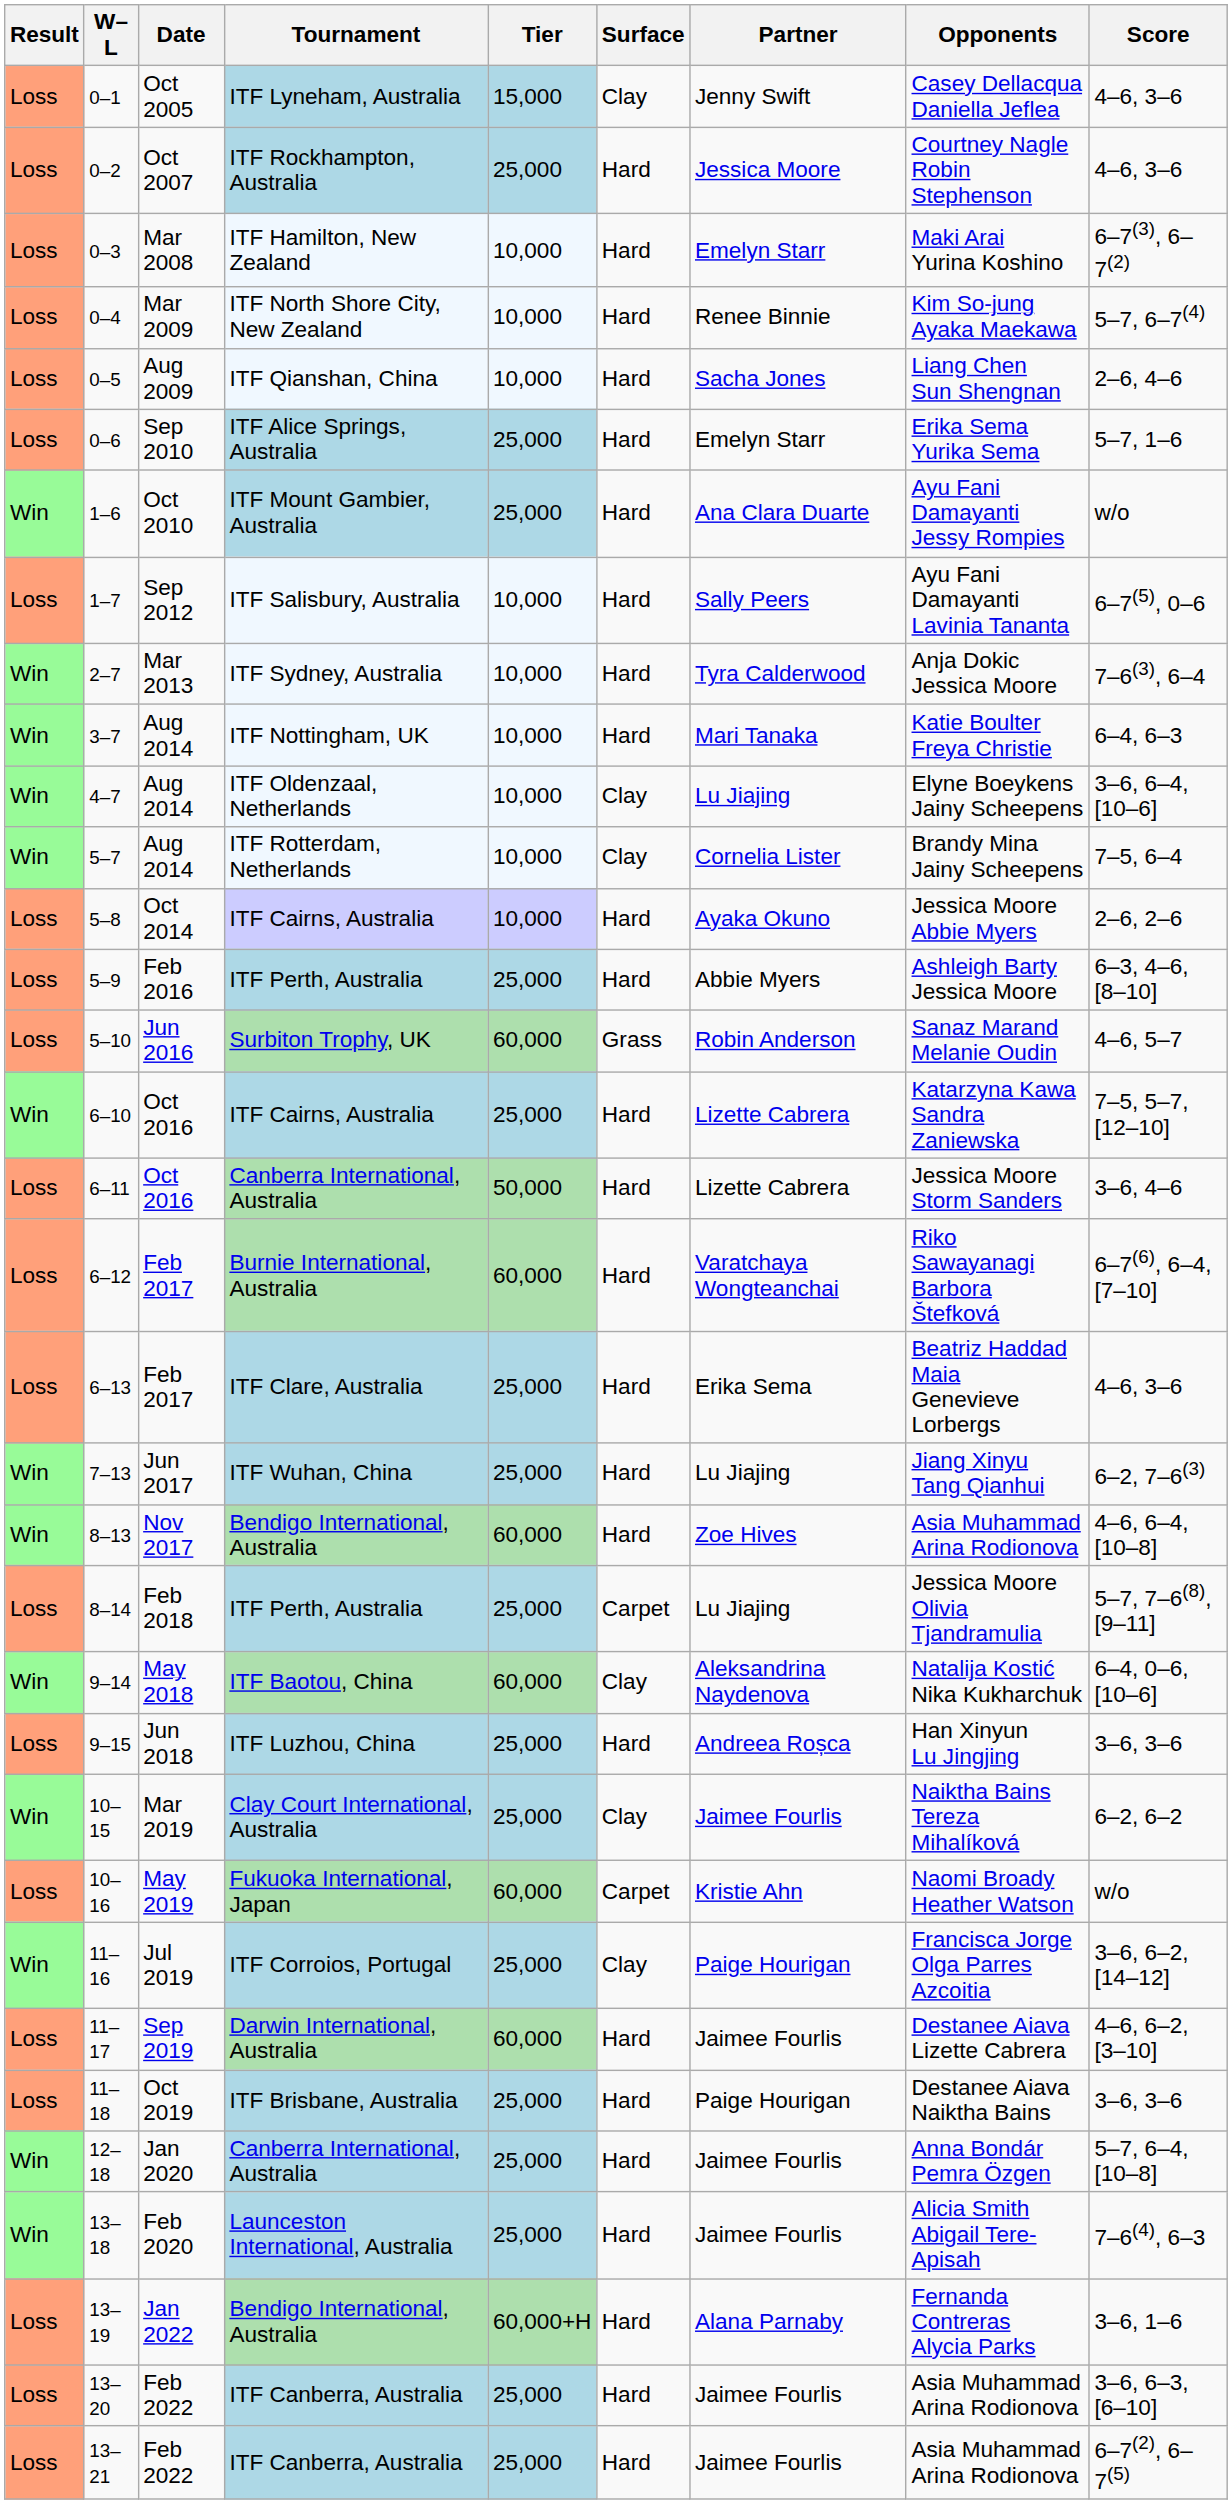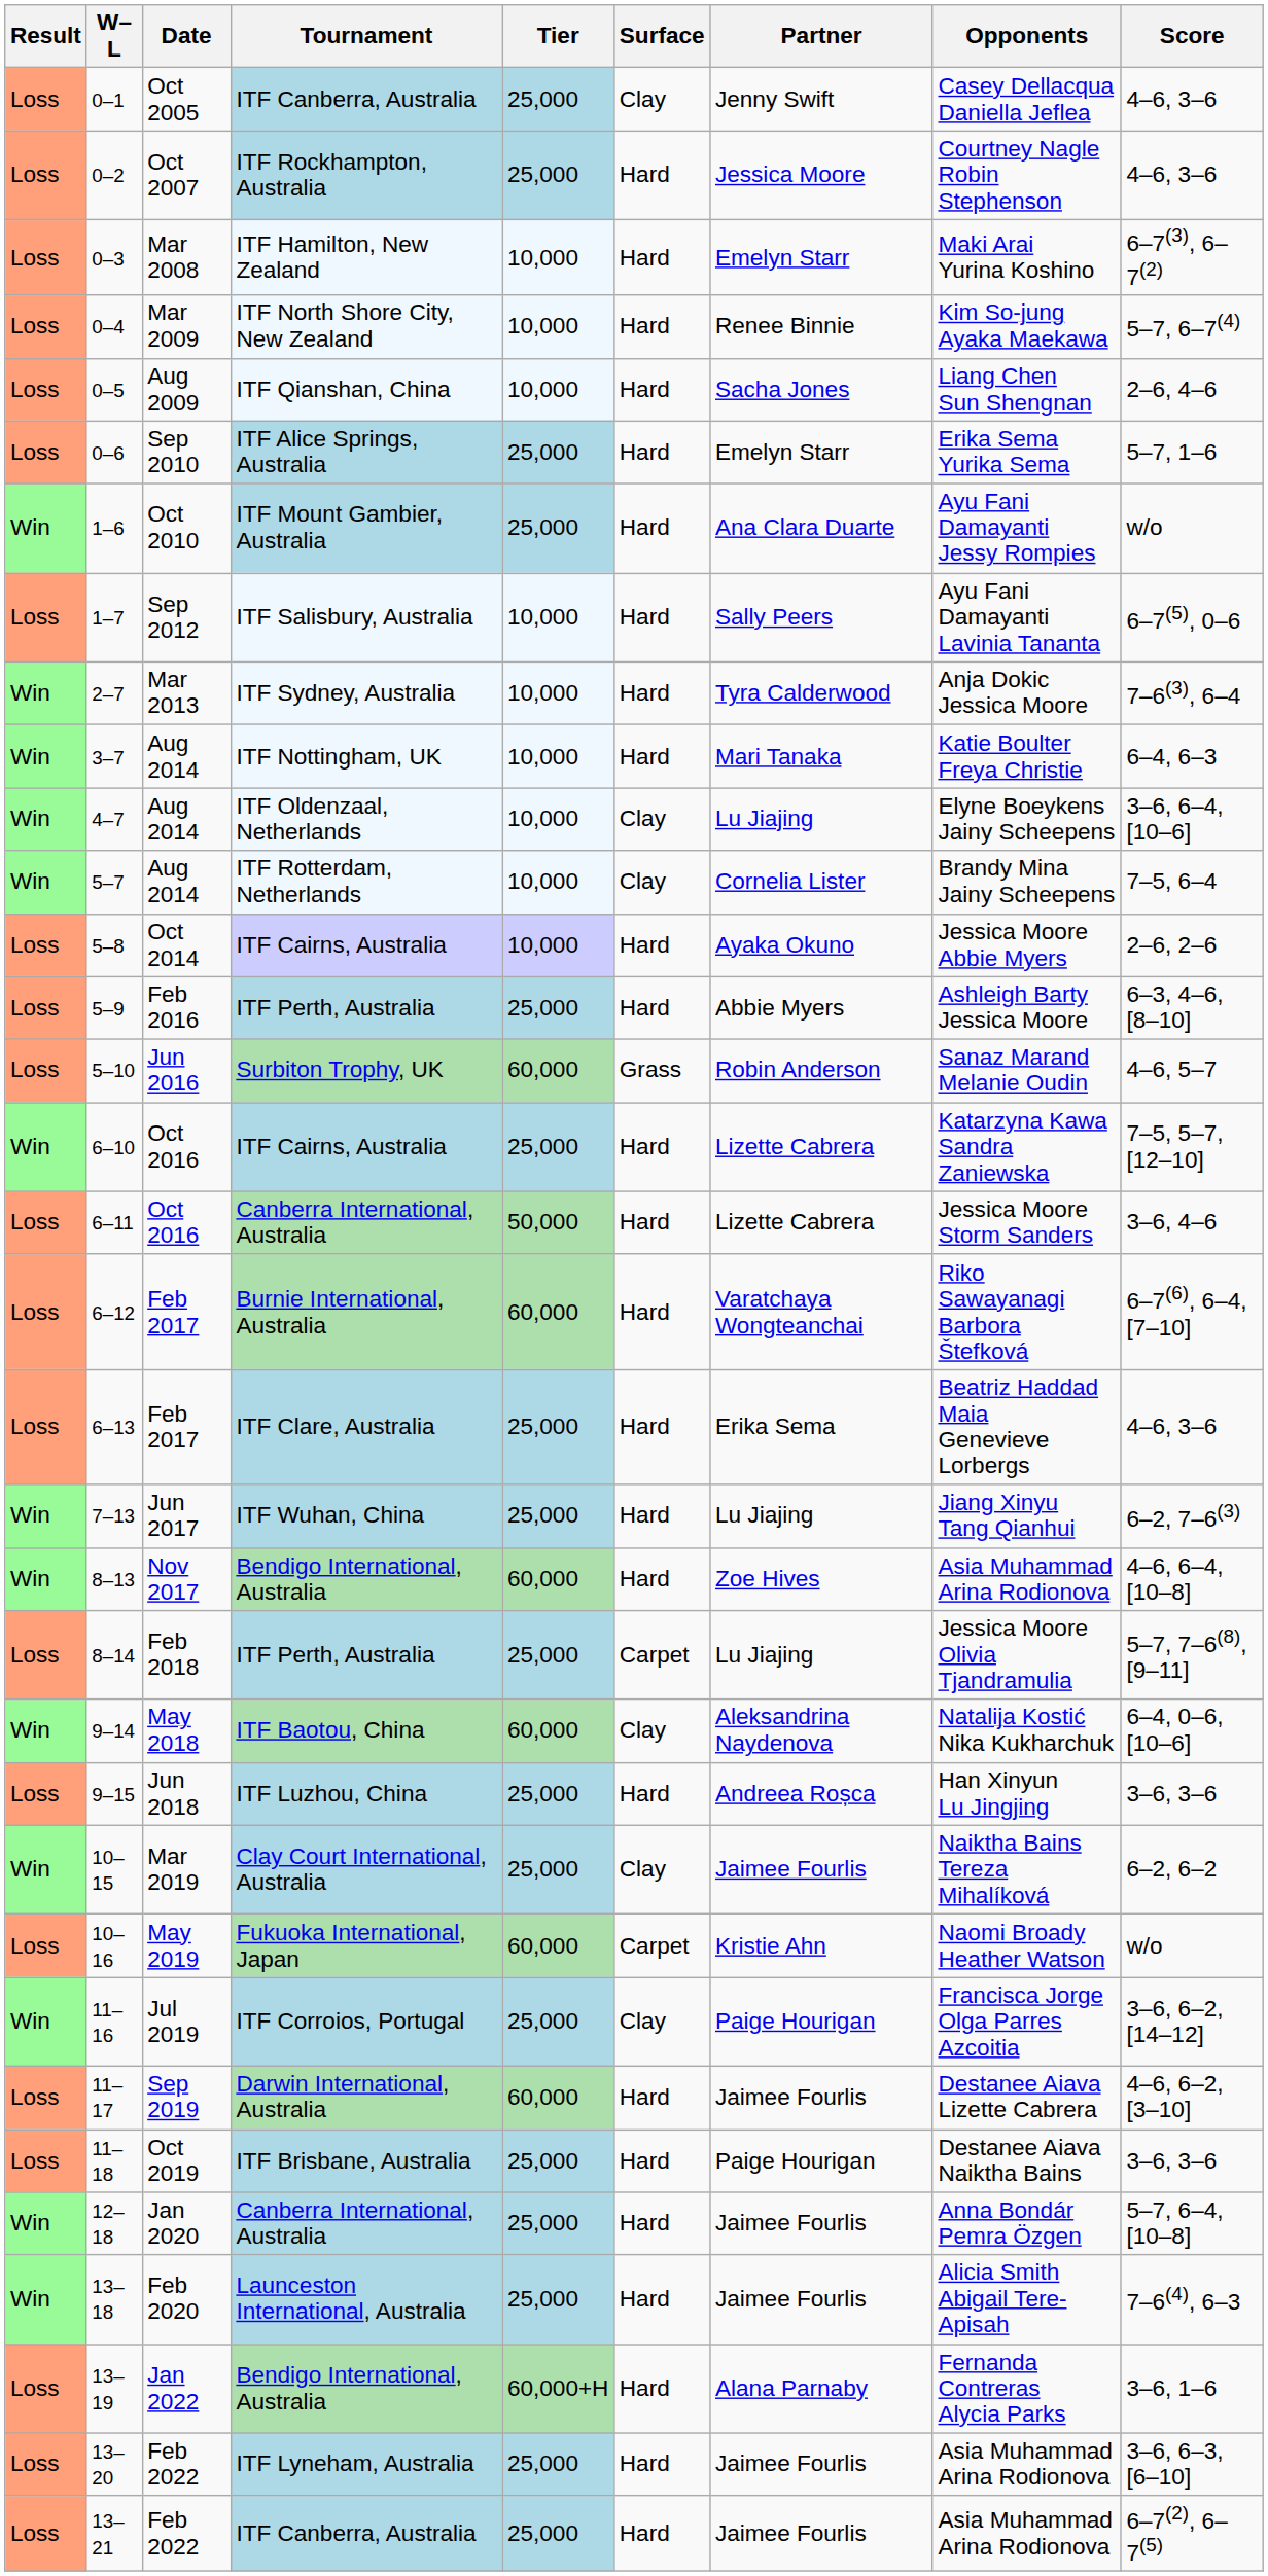0–1 | Tournament: ITF Lyneham, Australia -> ITF Canberra, Australia
0–1 | Tier: 15,000 -> 25,000
13–20 | Tournament: ITF Canberra, Australia -> ITF Lyneham, Australia
